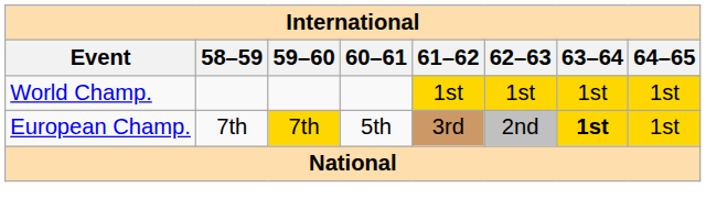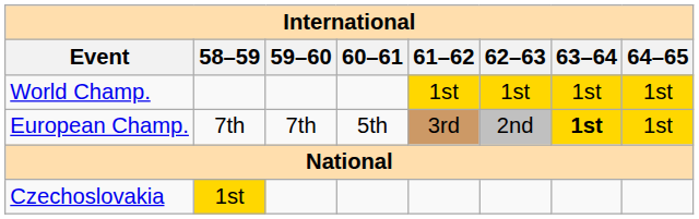European Champ. | 59–60: gold background -> no background
+ row: Czechoslovakia | 1st
